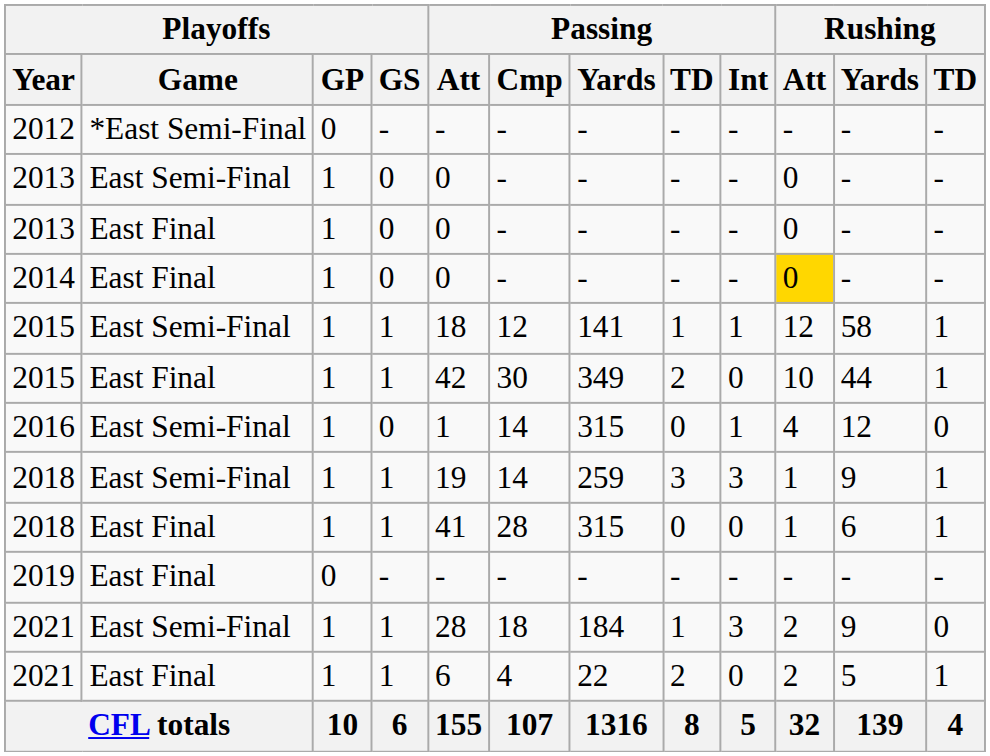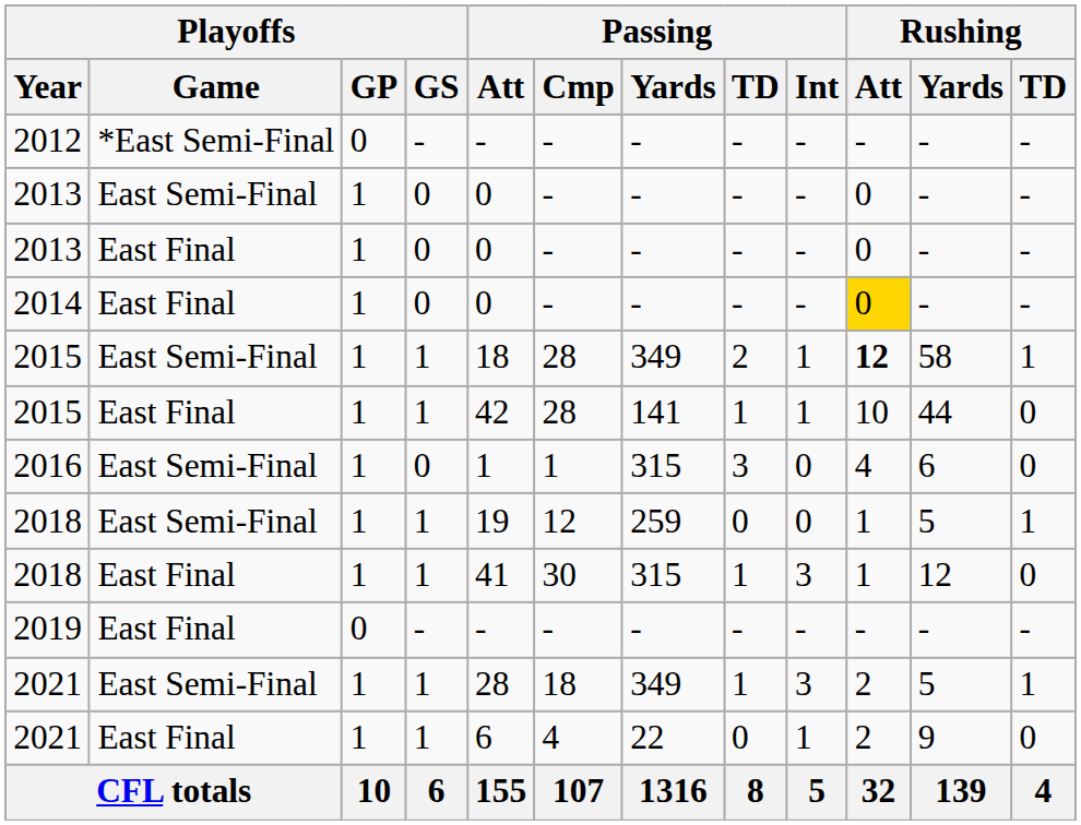2015 / East Semi-Final | Passing / Cmp: 12 -> 28
2015 / East Semi-Final | Passing / Yards: 141 -> 349
2015 / East Semi-Final | Passing / TD: 1 -> 2
2015 / East Semi-Final | Rushing / Att: normal -> bold
2015 / East Final | Passing / Cmp: 30 -> 28
2015 / East Final | Passing / Yards: 349 -> 141
2015 / East Final | Passing / TD: 2 -> 1
2015 / East Final | Passing / Int: 0 -> 1
2015 / East Final | Rushing / TD: 1 -> 0
2016 | Passing / Cmp: 14 -> 1
2016 | Passing / TD: 0 -> 3
2016 | Passing / Int: 1 -> 0
2016 | Rushing / Yards: 12 -> 6
2018 / East Semi-Final | Passing / Cmp: 14 -> 12
2018 / East Semi-Final | Passing / TD: 3 -> 0
2018 / East Semi-Final | Passing / Int: 3 -> 0
2018 / East Semi-Final | Rushing / Yards: 9 -> 5
2018 / East Final | Passing / Cmp: 28 -> 30
2018 / East Final | Passing / TD: 0 -> 1
2018 / East Final | Passing / Int: 0 -> 3
2018 / East Final | Rushing / Yards: 6 -> 12
2018 / East Final | Rushing / TD: 1 -> 0
2021 / East Semi-Final | Passing / Yards: 184 -> 349
2021 / East Semi-Final | Rushing / Yards: 9 -> 5
2021 / East Semi-Final | Rushing / TD: 0 -> 1
2021 / East Final | Passing / TD: 2 -> 0
2021 / East Final | Passing / Int: 0 -> 1
2021 / East Final | Rushing / Yards: 5 -> 9
2021 / East Final | Rushing / TD: 1 -> 0
